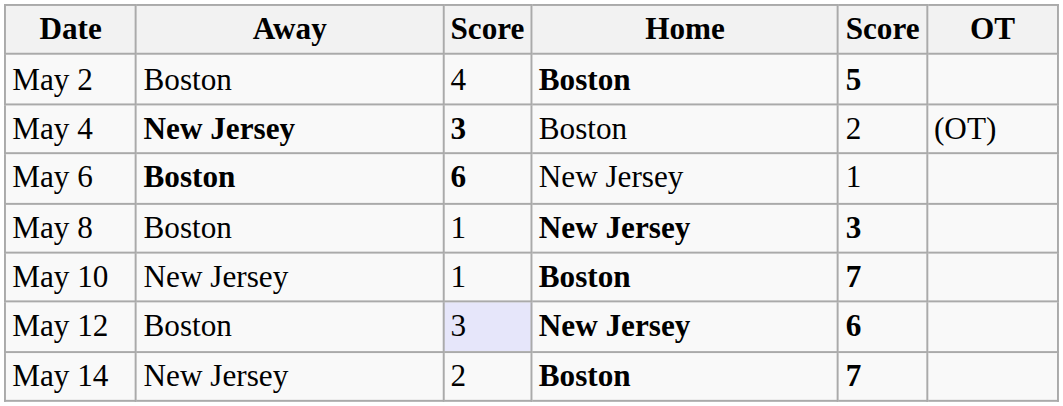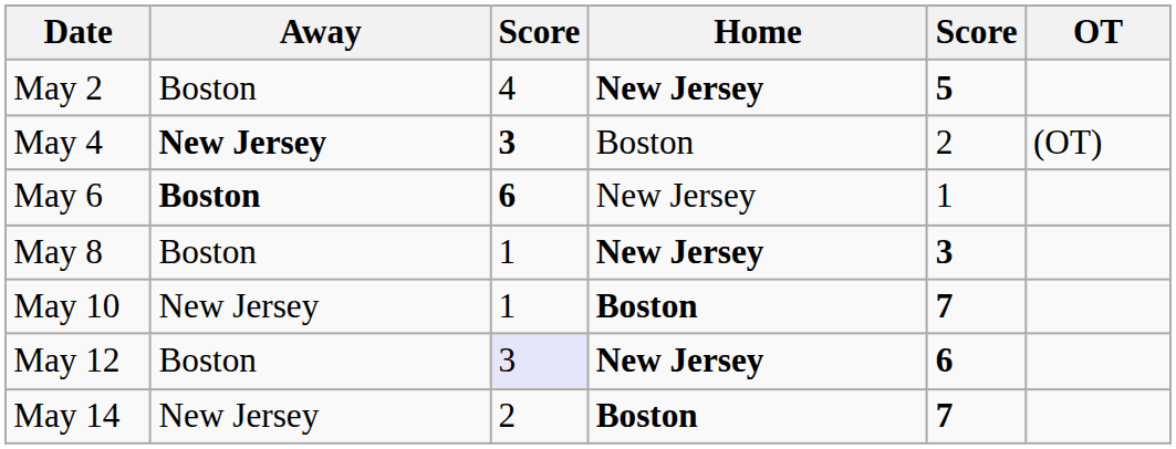May 2 | Home: Boston -> New Jersey
